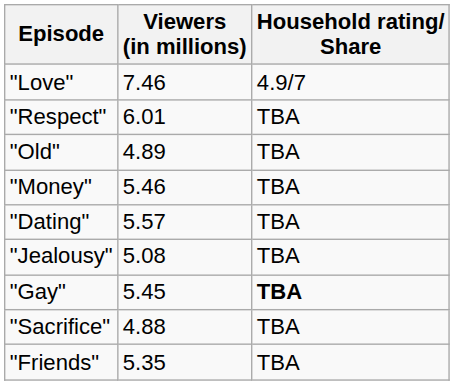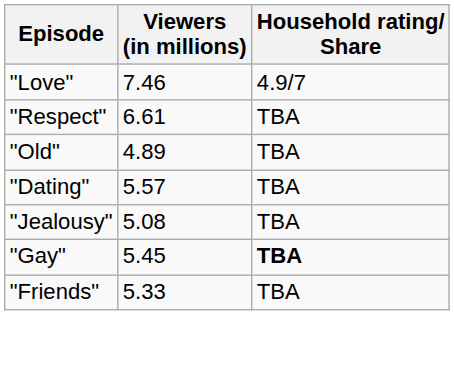"Respect" | Viewers (in millions): 6.01 -> 6.61
- row: "Money" | 5.46 | TBA
- row: "Sacrifice" | 4.88 | TBA
"Friends" | Viewers (in millions): 5.35 -> 5.33
